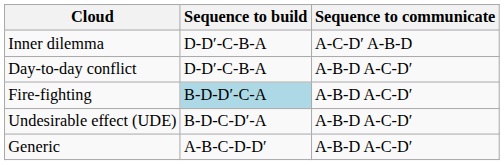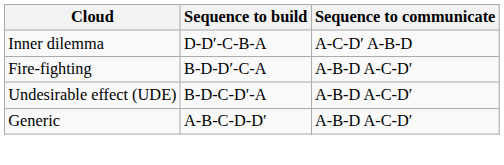- row: Day-to-day conflict | D-D′-C-B-A | A-B-D A-C-D′
Fire-fighting | Sequence to build: lightblue background -> no background
